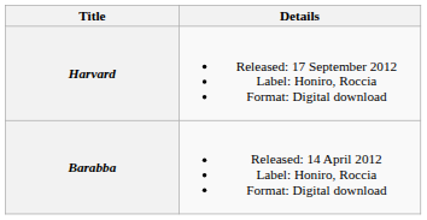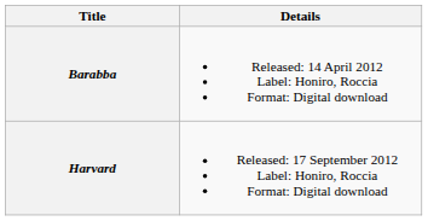rows swapped: Barabba <-> Harvard
